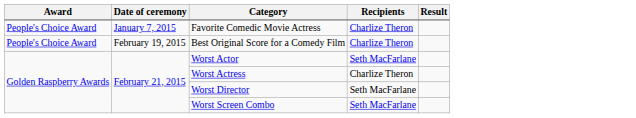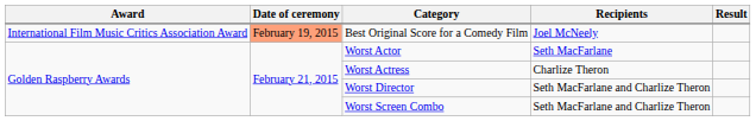- row: People's Choice Award | January 7, 2015 | Favorite Comedic Movie Actress | Charlize Theron
Best Original Score for a Comedy Film | Award: People's Choice Award -> International Film Music Critics Association Award
Best Original Score for a Comedy Film | Date of ceremony: no background -> lightsalmon background
Best Original Score for a Comedy Film | Recipients: Charlize Theron -> Joel McNeely
Worst Director | Recipients: Seth MacFarlane -> Seth MacFarlane and Charlize Theron
Worst Screen Combo | Recipients: Seth MacFarlane -> Seth MacFarlane and Charlize Theron
